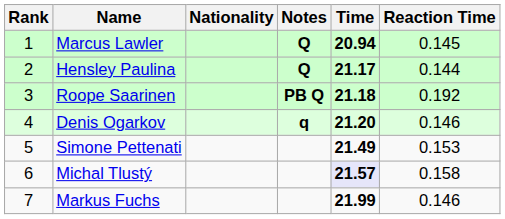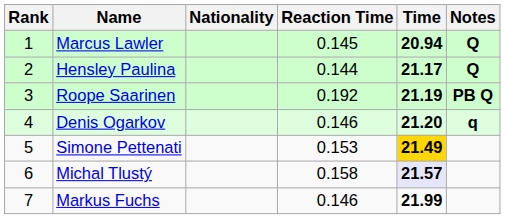columns swapped: Reaction Time <-> Notes
Roope Saarinen | Time: 21.18 -> 21.19
Simone Pettenati | Time: no background -> gold background
